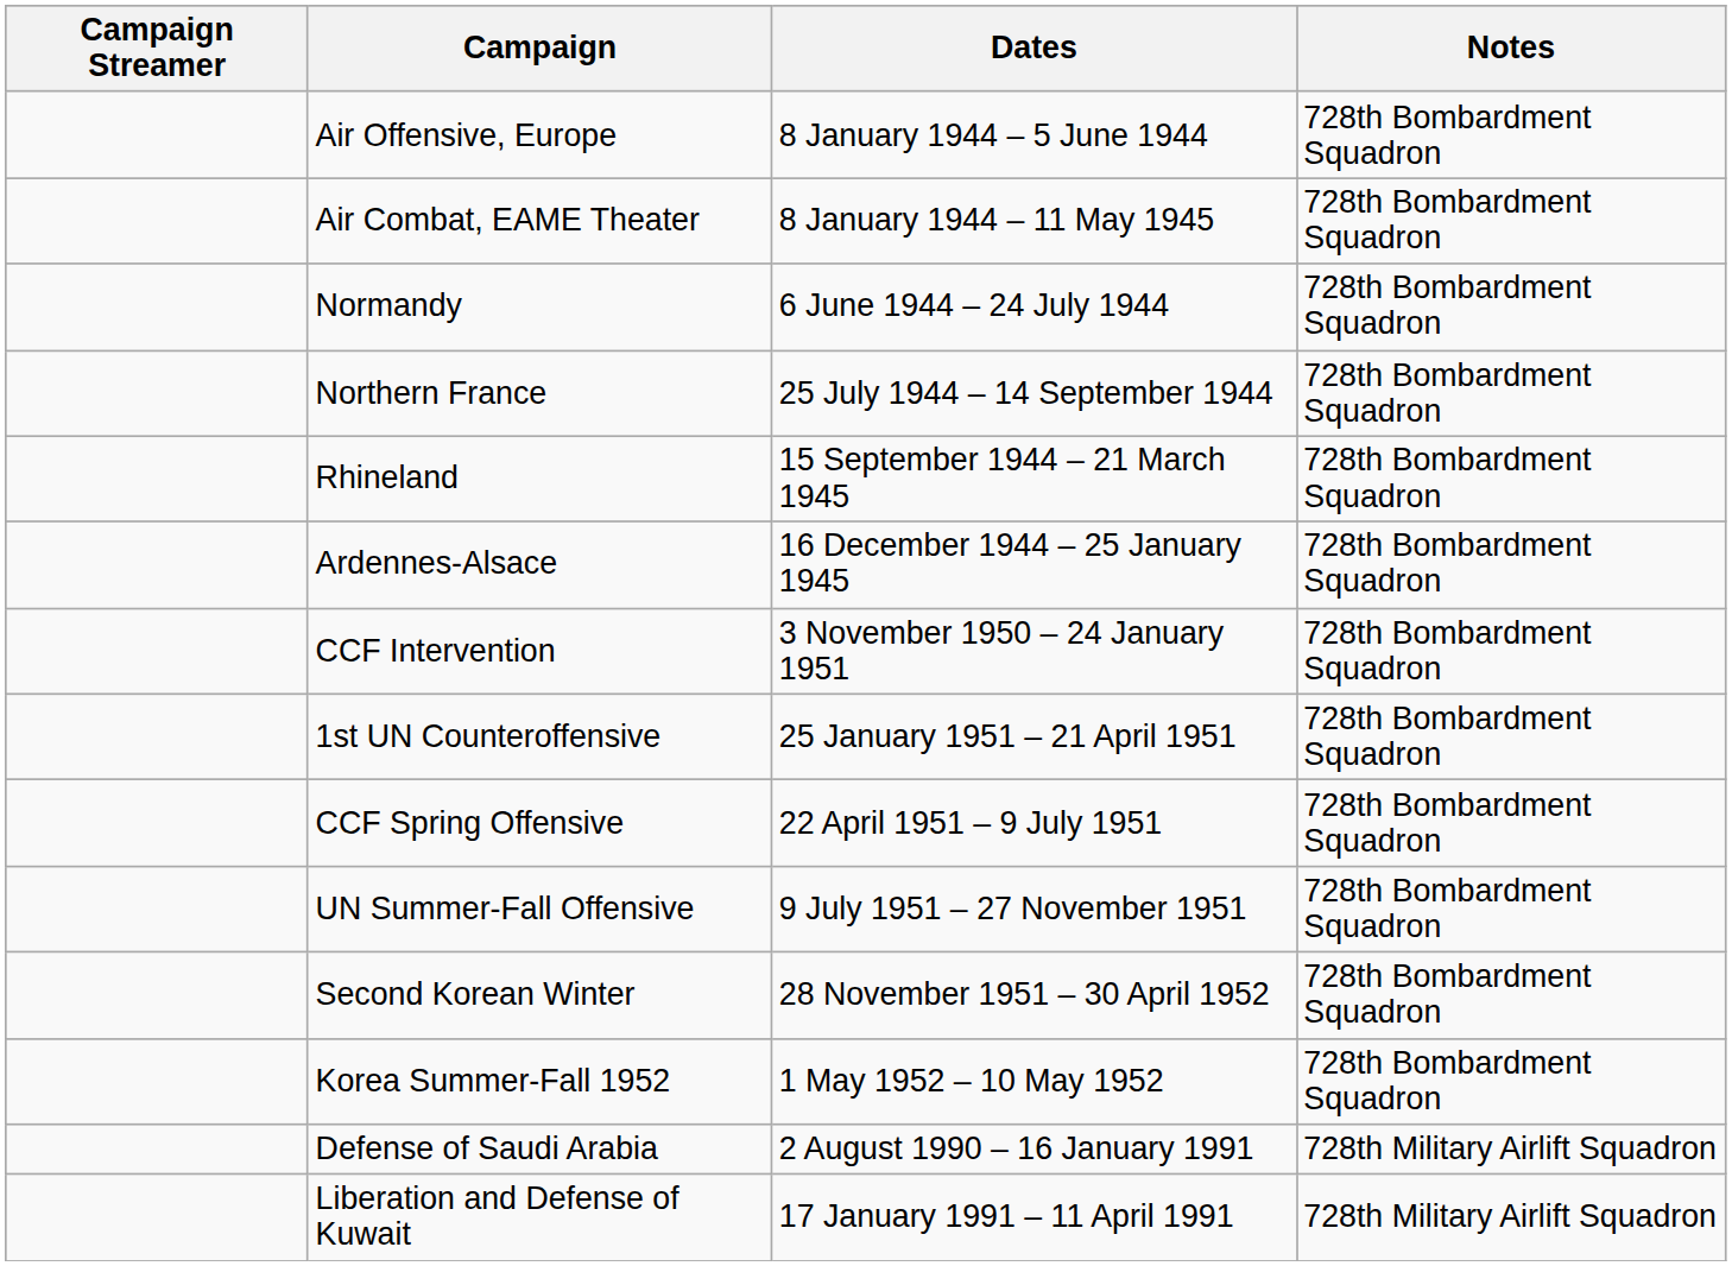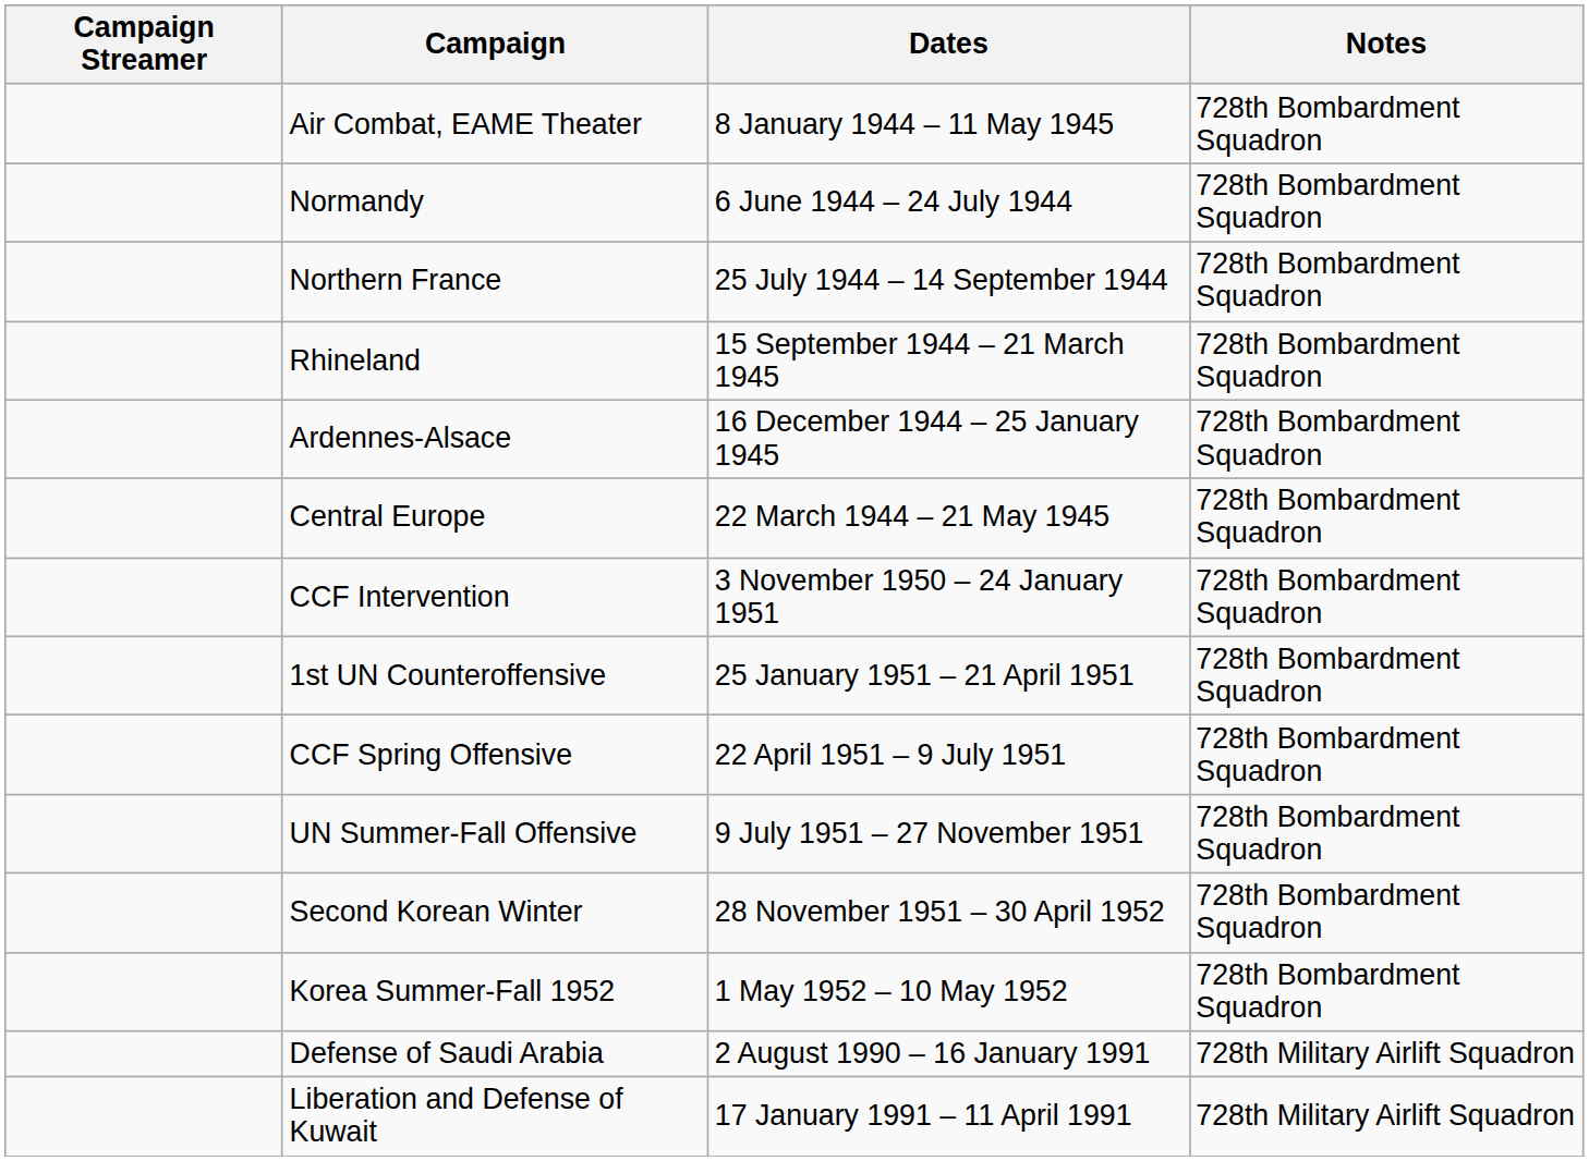- row: Air Offensive, Europe | 8 January 1944 – 5 June 1944 | 728th Bombardment Squadron
+ row: Central Europe | 22 March 1944 – 21 May 1945 | 728th Bombardment Squadron
